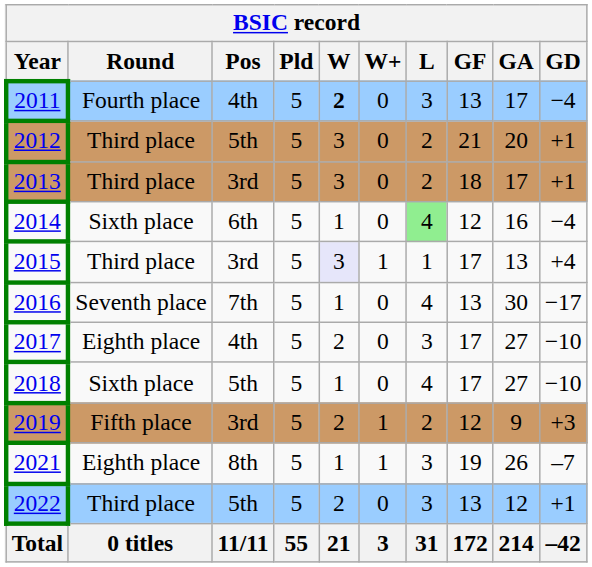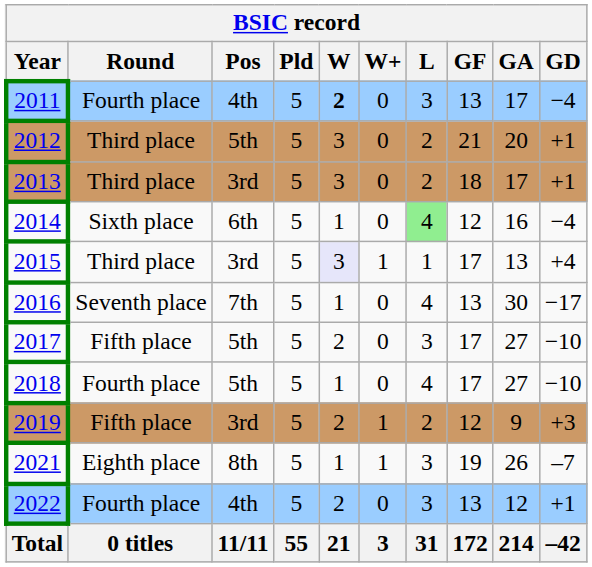2017 | Round: Eighth place -> Fifth place
2017 | Pos: 4th -> 5th
2018 | Round: Sixth place -> Fourth place
2022 | Round: Third place -> Fourth place
2022 | Pos: 5th -> 4th
